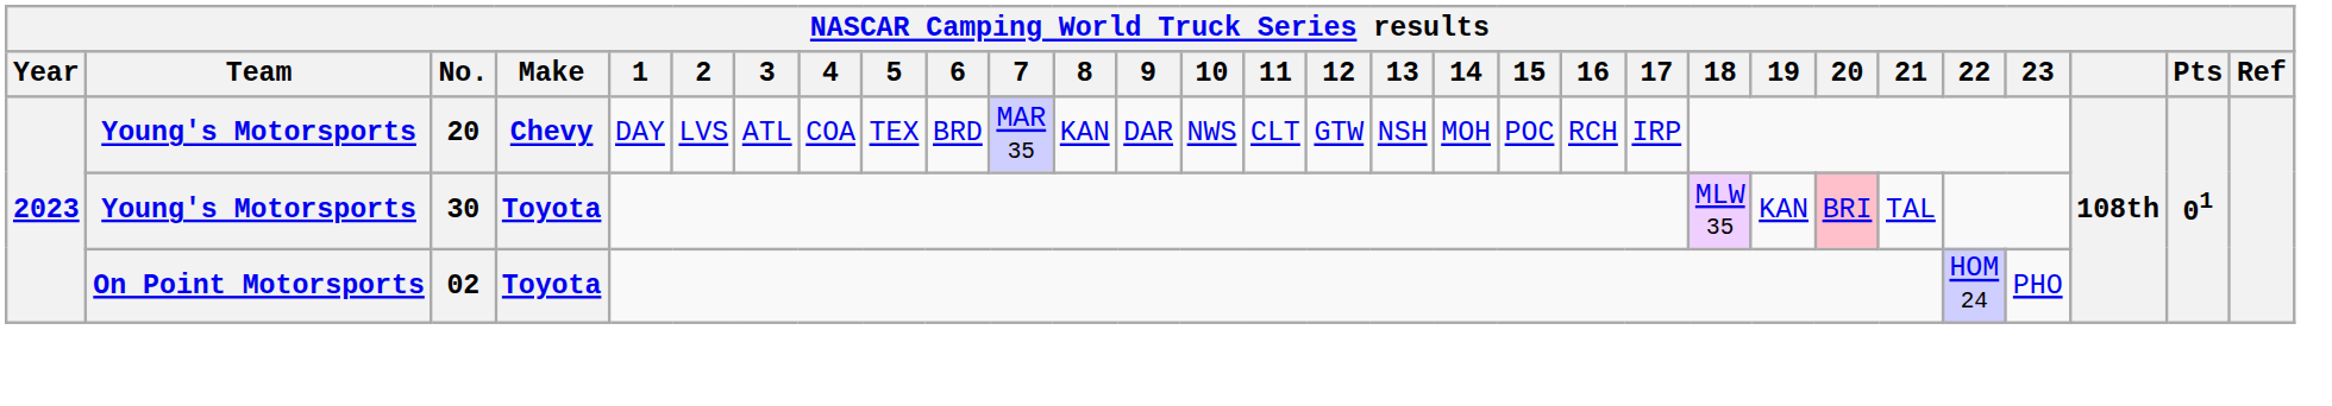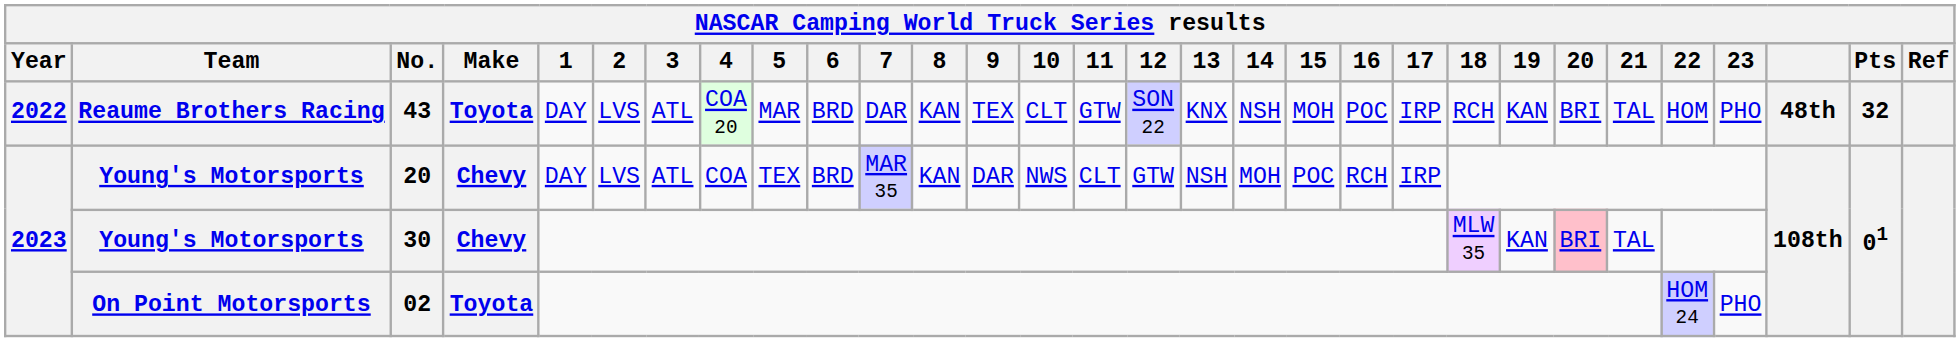+ row: 2022 | Reaume Brothers Racing | 43 | Toyota | DAY | LVS | ATL | COA 20 | MAR | BRD | DAR | KAN | TEX | CLT | GTW | SON 22 | KNX | NSH | MOH | POC | IRP | RCH | KAN | BRI | TAL | HOM | PHO | 48th | 32
30 | Make: Toyota -> Chevy
